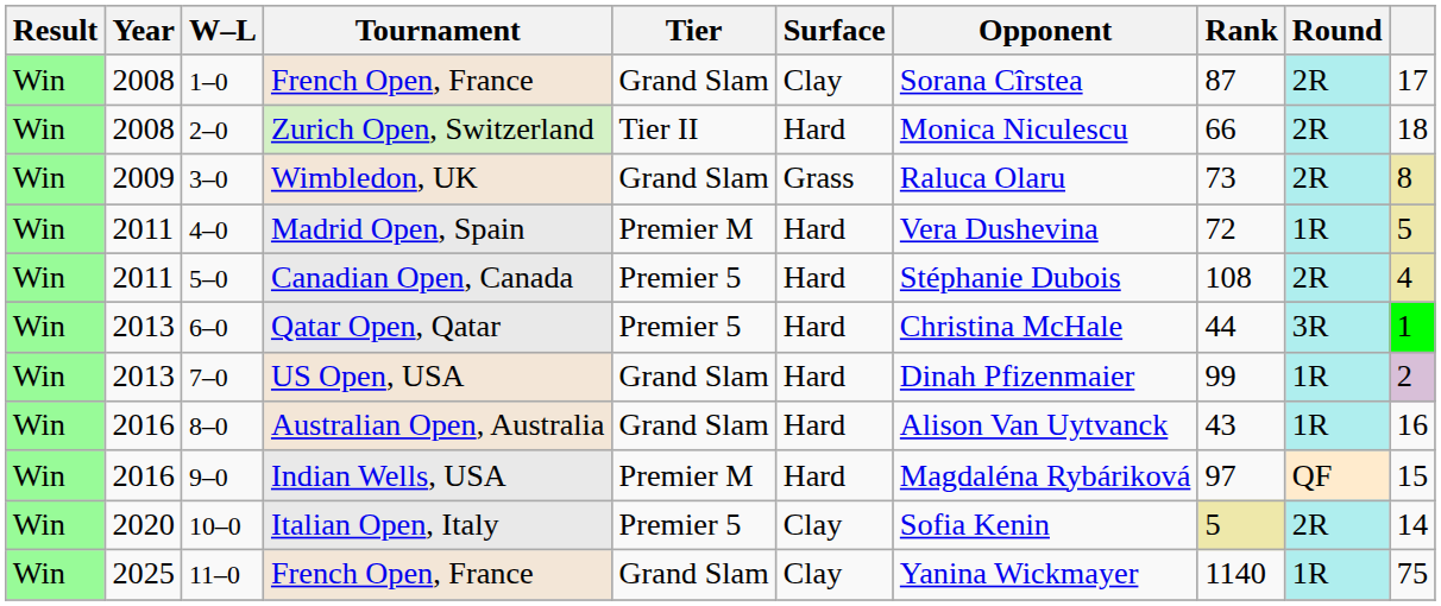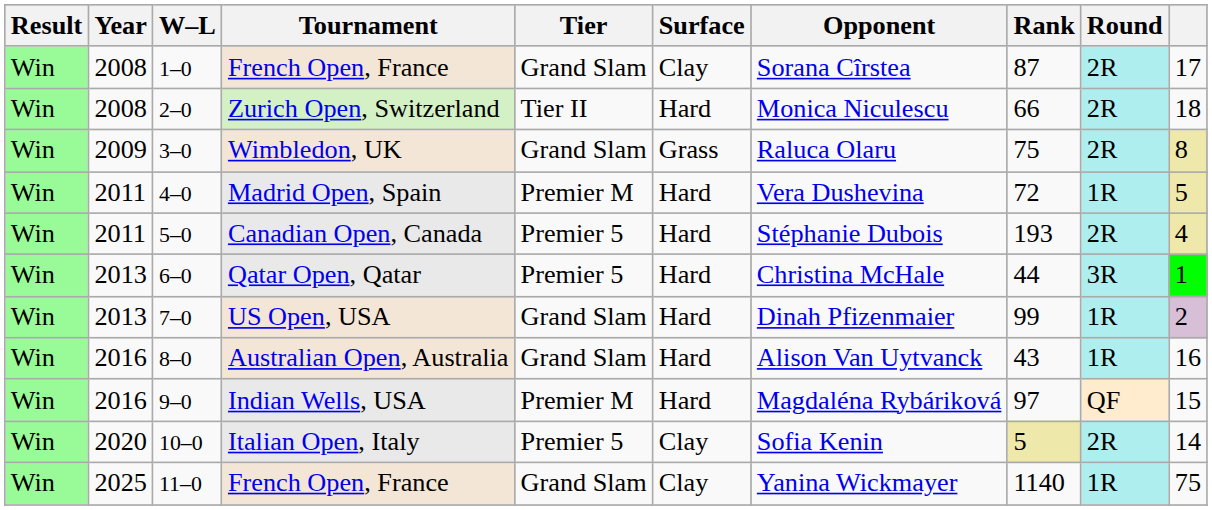Wimbledon, UK | Rank: 73 -> 75
Canadian Open, Canada | Rank: 108 -> 193
